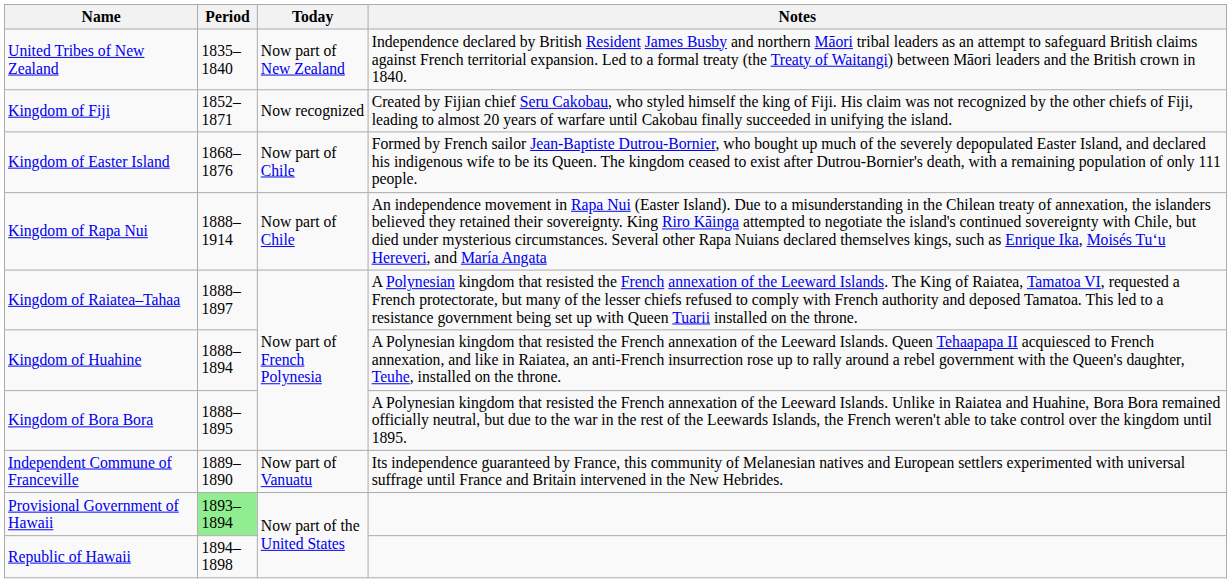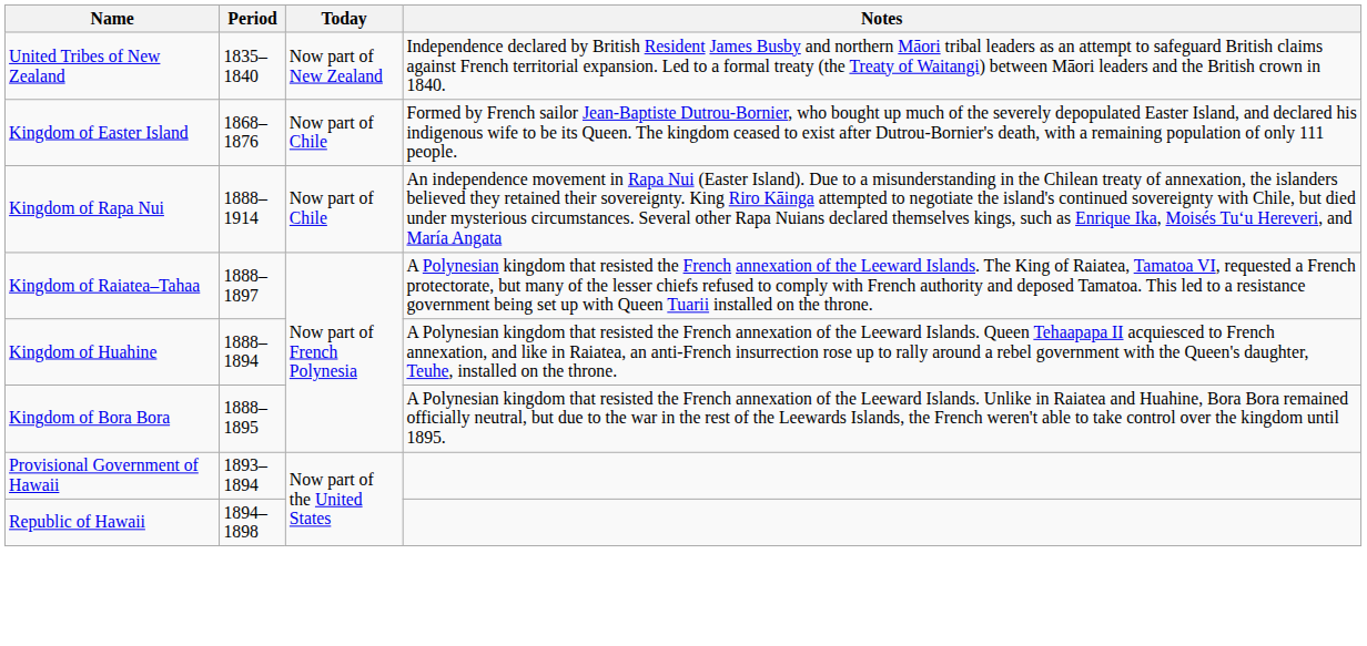- row: Kingdom of Fiji | 1852–1871 | Now recognized | Created by Fijian chief Seru Cakobau, who styled himself the king of Fiji. His claim was not recognized by the other chiefs of Fiji, leading to almost 20 years of warfare until Cakobau finally succeeded in unifying the island.
- row: Independent Commune of Franceville | 1889–1890 | Now part of Vanuatu | Its independence guaranteed by France, this community of Melanesian natives and European settlers experimented with universal suffrage until France and Britain intervened in the New Hebrides.
Provisional Government of Hawaii | Period: lightgreen background -> no background
